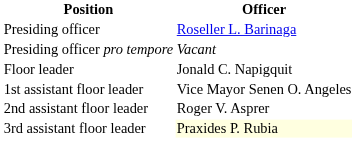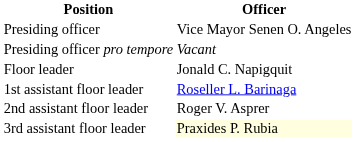Presiding officer | Officer: Roseller L. Barinaga -> Vice Mayor Senen O. Angeles
1st assistant floor leader | Officer: Vice Mayor Senen O. Angeles -> Roseller L. Barinaga
